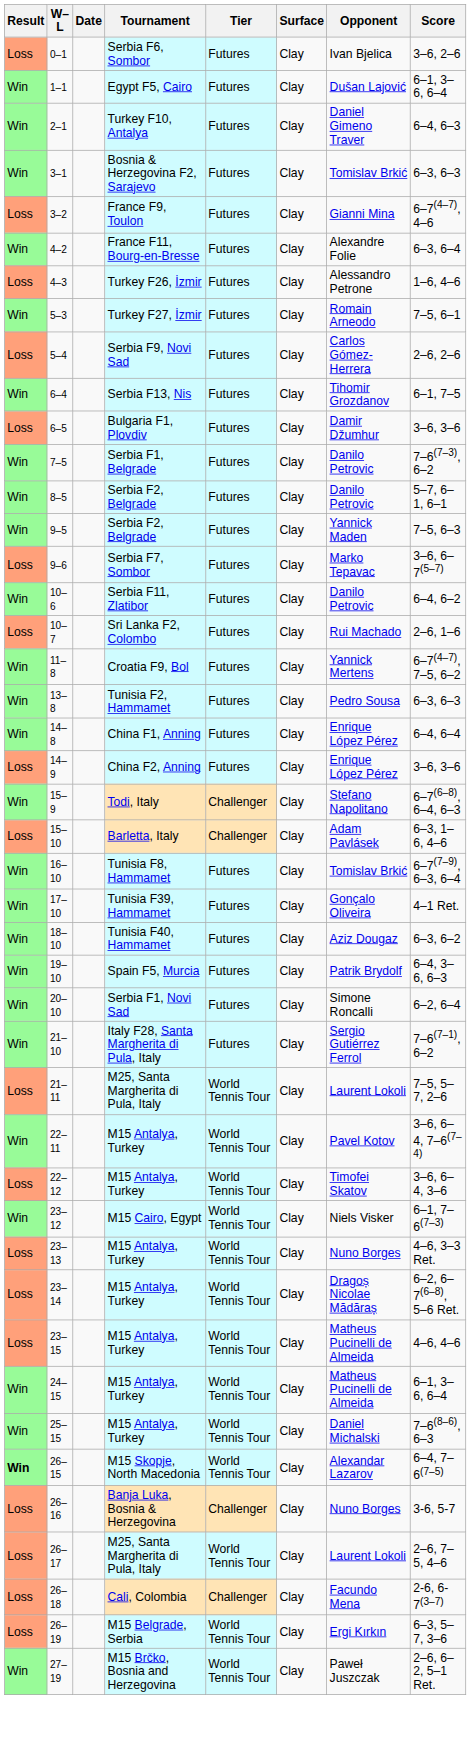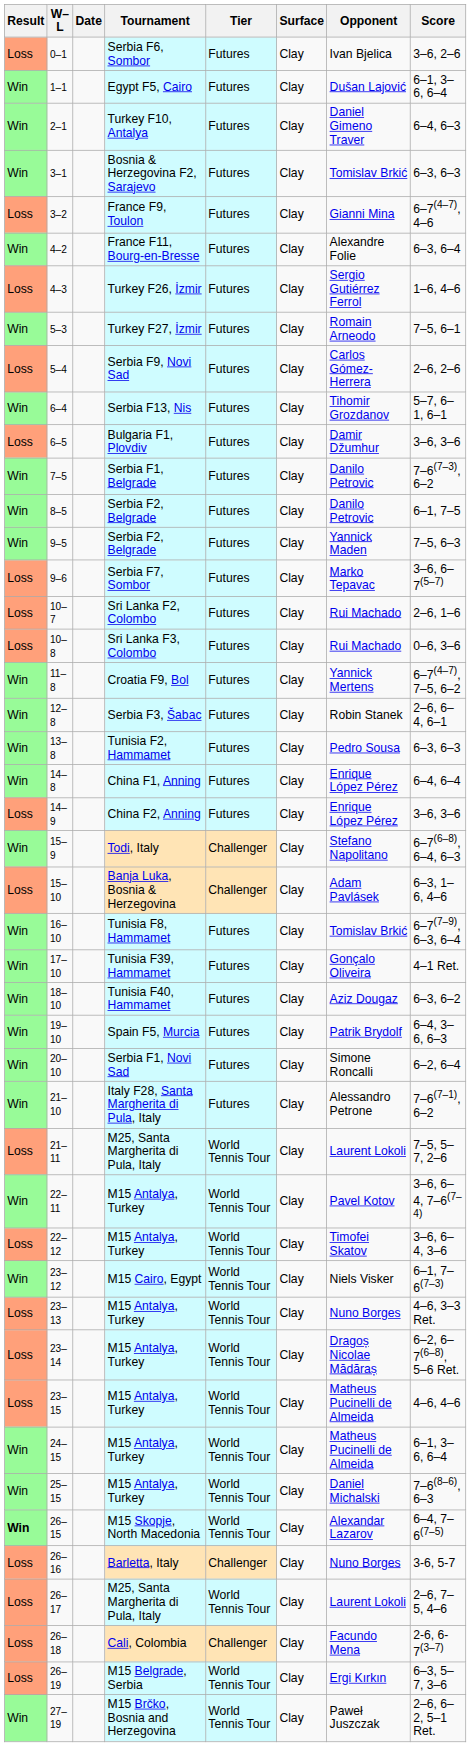4–3 | Opponent: Alessandro Petrone -> Sergio Gutiérrez Ferrol
6–4 | Score: 6–1, 7–5 -> 5–7, 6–1, 6–1
8–5 | Score: 5–7, 6–1, 6–1 -> 6–1, 7–5
- row: Win | 10–6 | Serbia F11, Zlatibor | Futures | Clay | Danilo Petrovic | 6–4, 6–2
+ row: Loss | 10–8 | Sri Lanka F3, Colombo | Futures | Clay | Rui Machado | 0–6, 3–6
+ row: Win | 12–8 | Serbia F3, Šabac | Futures | Clay | Robin Stanek | 2–6, 6–4, 6–1
15–10 | Tournament: Barletta, Italy -> Banja Luka, Bosnia & Herzegovina
21–10 | Opponent: Sergio Gutiérrez Ferrol -> Alessandro Petrone
26–16 | Tournament: Banja Luka, Bosnia & Herzegovina -> Barletta, Italy
